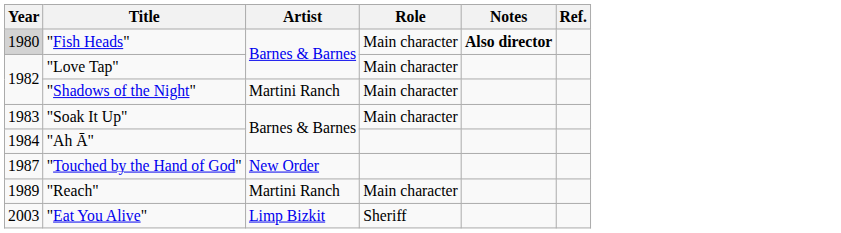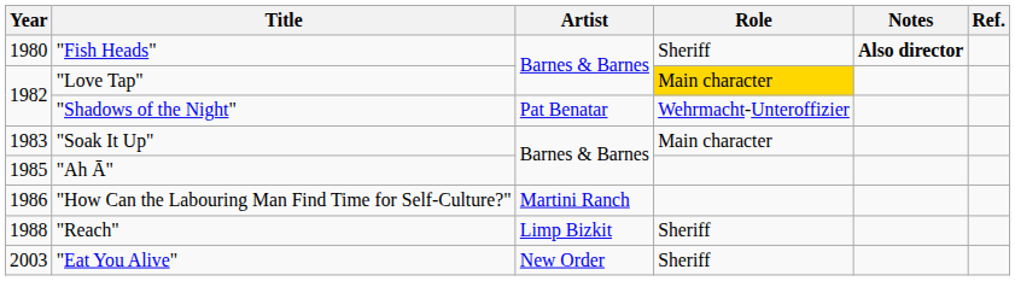"Fish Heads" | Year: lightgrey background -> no background
"Fish Heads" | Role: Main character -> Sheriff
"Love Tap" | Role: no background -> gold background
"Shadows of the Night" | Artist: Martini Ranch -> Pat Benatar
"Shadows of the Night" | Role: Main character -> Wehrmacht-Unteroffizier
"Ah Ā" | Year: 1984 -> 1985
+ row: 1986 | "How Can the Labouring Man Find Time for Self-Culture?" | Martini Ranch
- row: 1987 | "Touched by the Hand of God" | New Order
"Reach" | Year: 1989 -> 1988
"Reach" | Artist: Martini Ranch -> Limp Bizkit
"Reach" | Role: Main character -> Sheriff
"Eat You Alive" | Artist: Limp Bizkit -> New Order
